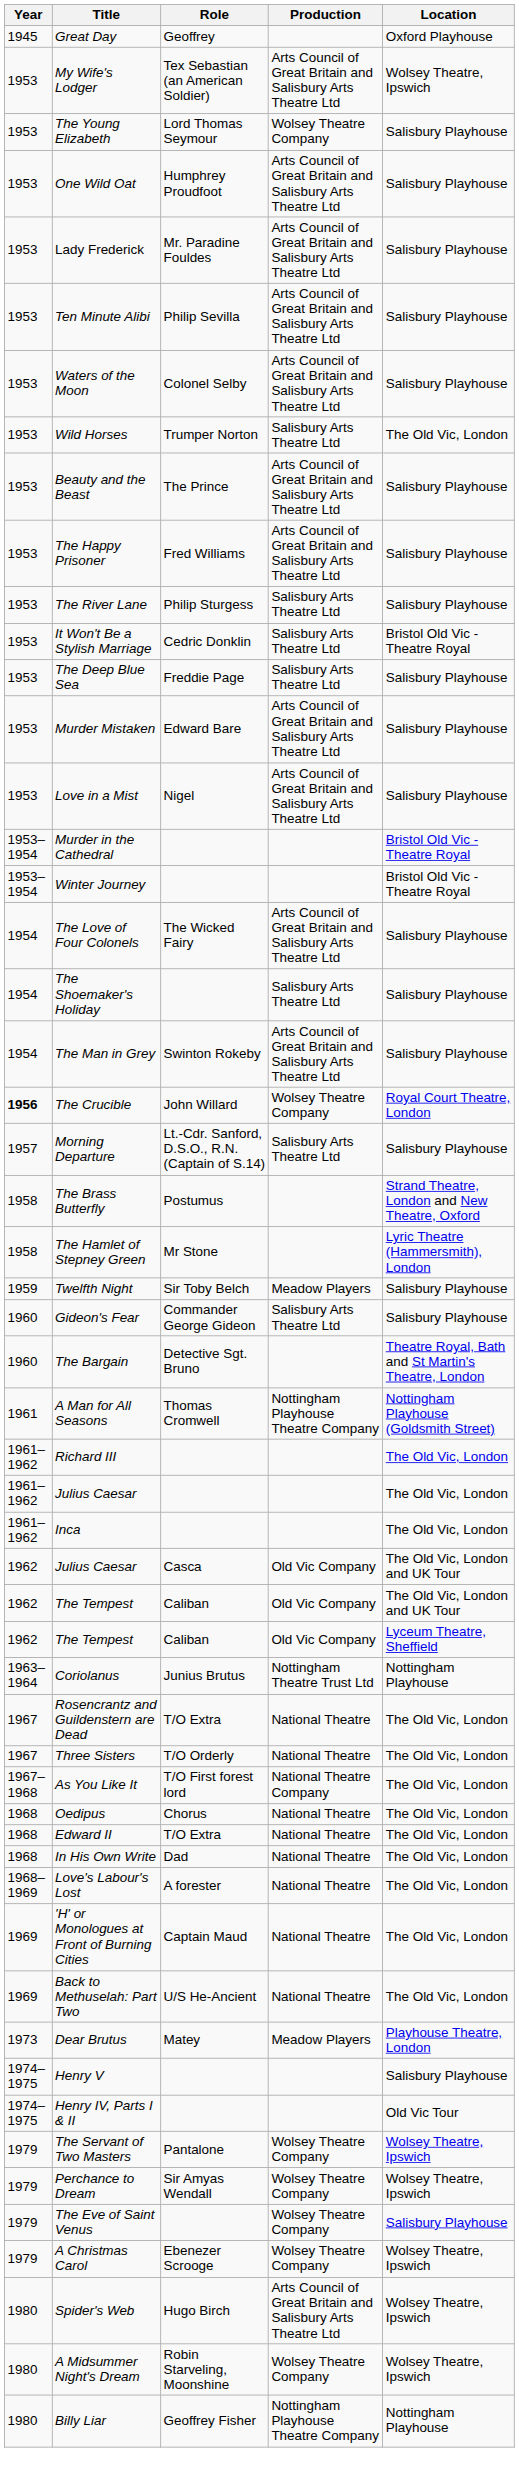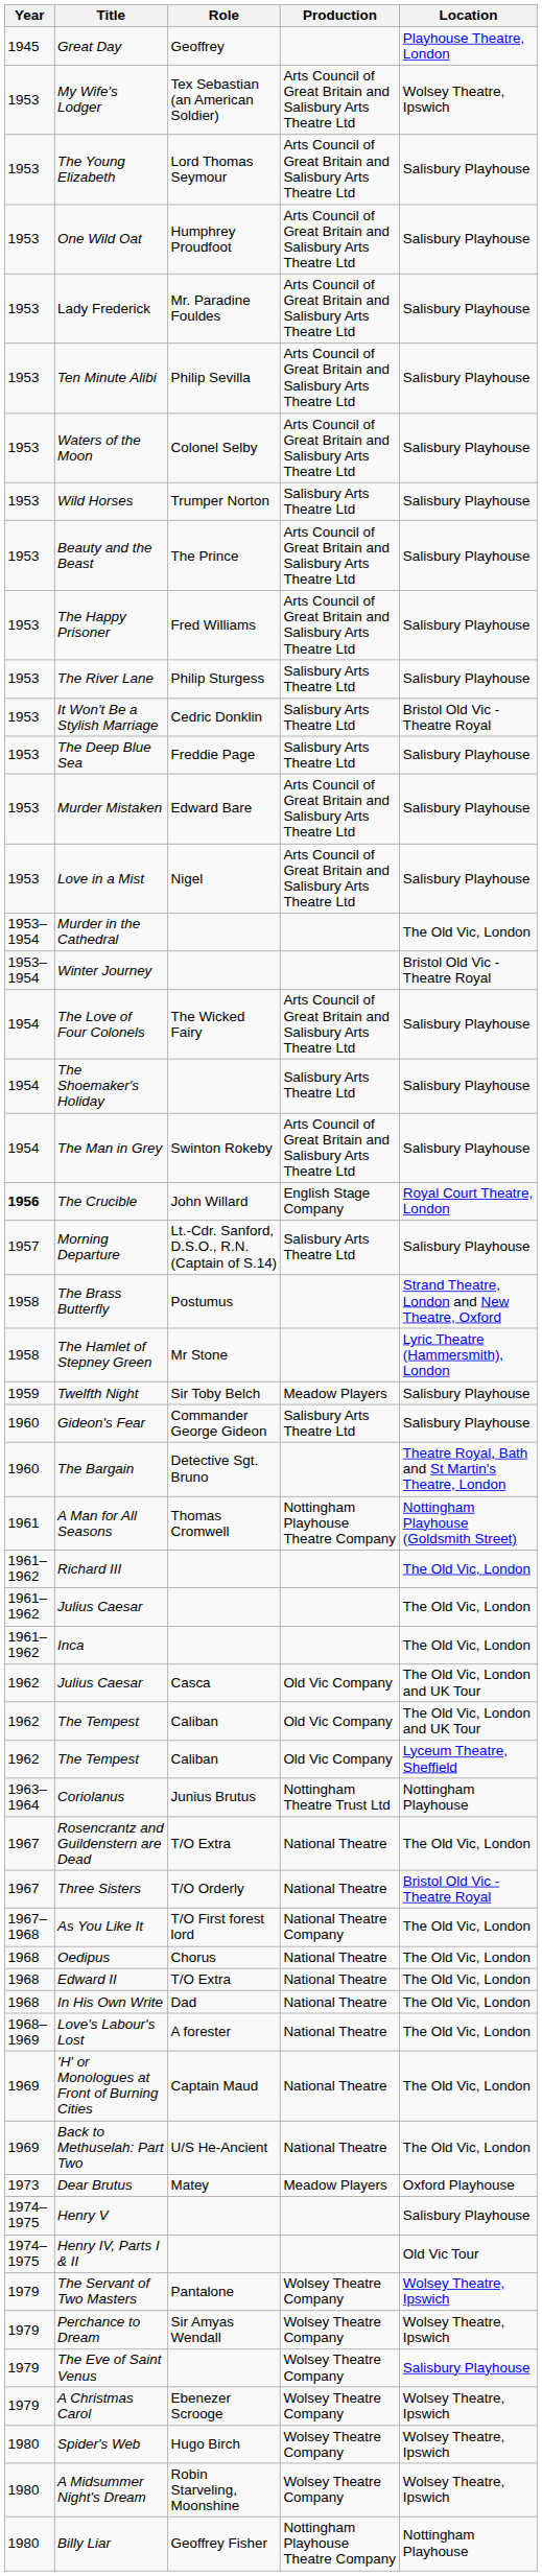Great Day | Location: Oxford Playhouse -> Playhouse Theatre, London
The Young Elizabeth | Production: Wolsey Theatre Company -> Arts Council of Great Britain and Salisbury Arts Theatre Ltd
Wild Horses | Location: The Old Vic, London -> Salisbury Playhouse
Murder in the Cathedral | Location: Bristol Old Vic - Theatre Royal -> The Old Vic, London
The Crucible | Production: Wolsey Theatre Company -> English Stage Company
Three Sisters | Location: The Old Vic, London -> Bristol Old Vic - Theatre Royal
Dear Brutus | Location: Playhouse Theatre, London -> Oxford Playhouse
Spider's Web | Production: Arts Council of Great Britain and Salisbury Arts Theatre Ltd -> Wolsey Theatre Company
